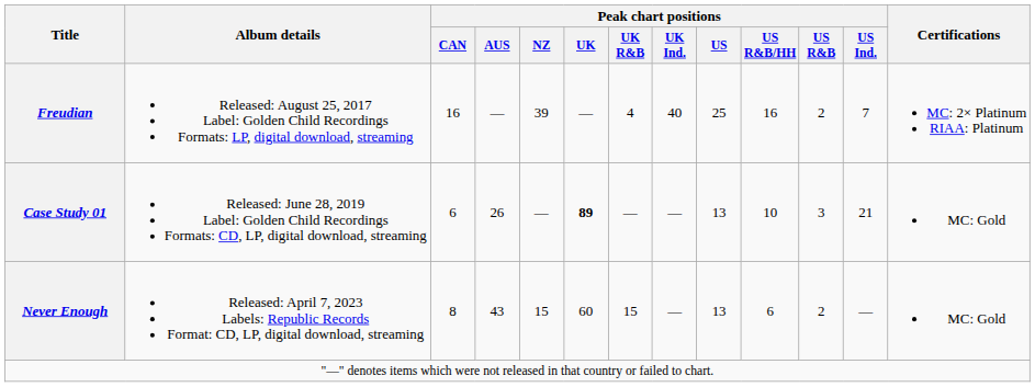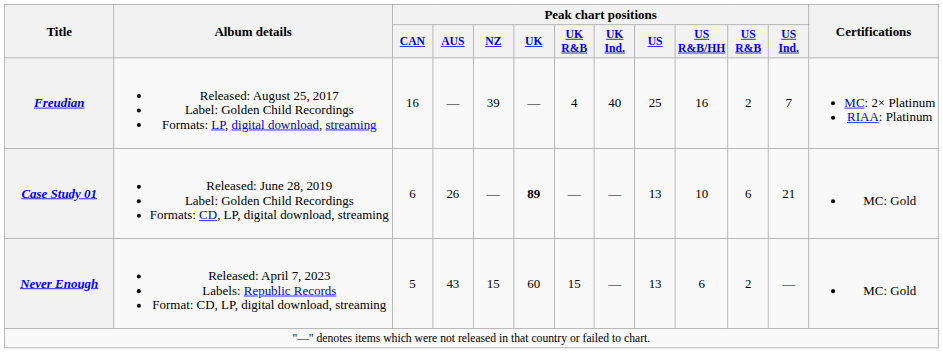Case Study 01 | Peak chart positions / US R&B: 3 -> 6
Never Enough | Peak chart positions / CAN: 8 -> 5
